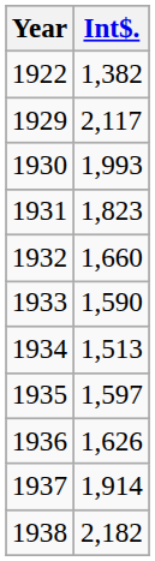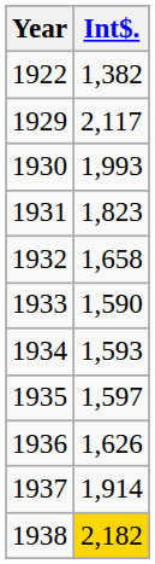1932 | Int$.: 1,660 -> 1,658
1934 | Int$.: 1,513 -> 1,593
1938 | Int$.: no background -> gold background
